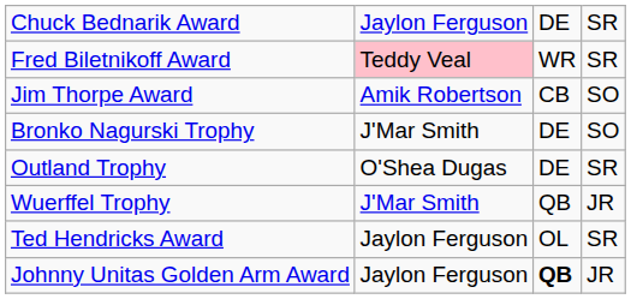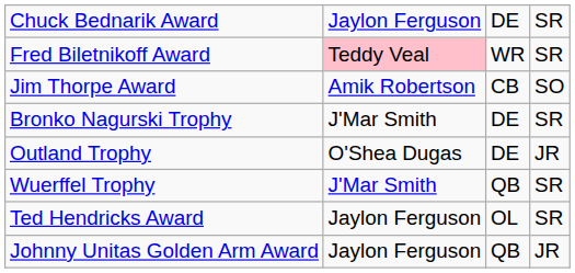Bronko Nagurski Trophy | column 4: SO -> SR
Outland Trophy | column 4: SR -> JR
Wuerffel Trophy | column 4: JR -> SR
Johnny Unitas Golden Arm Award | column 3: bold -> normal
